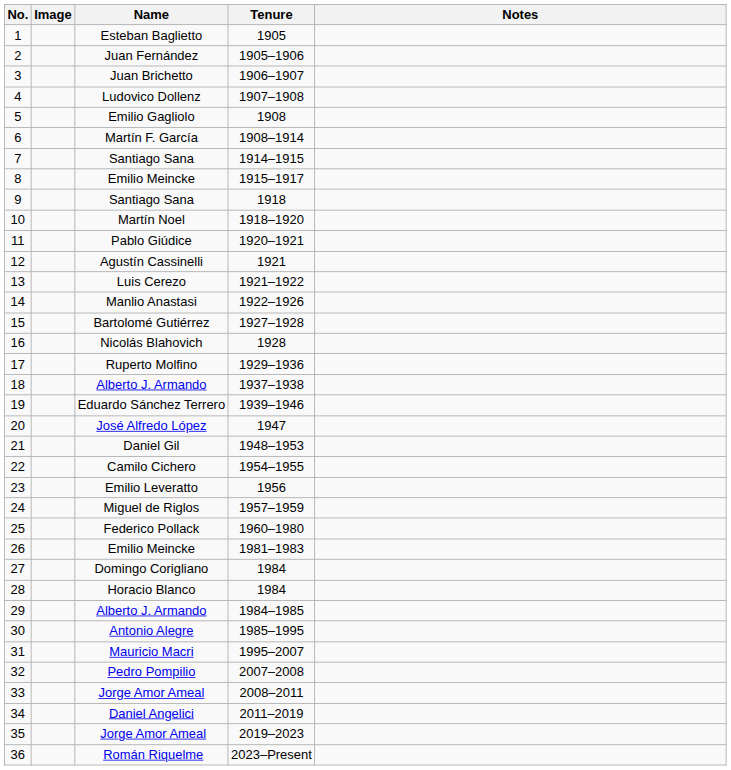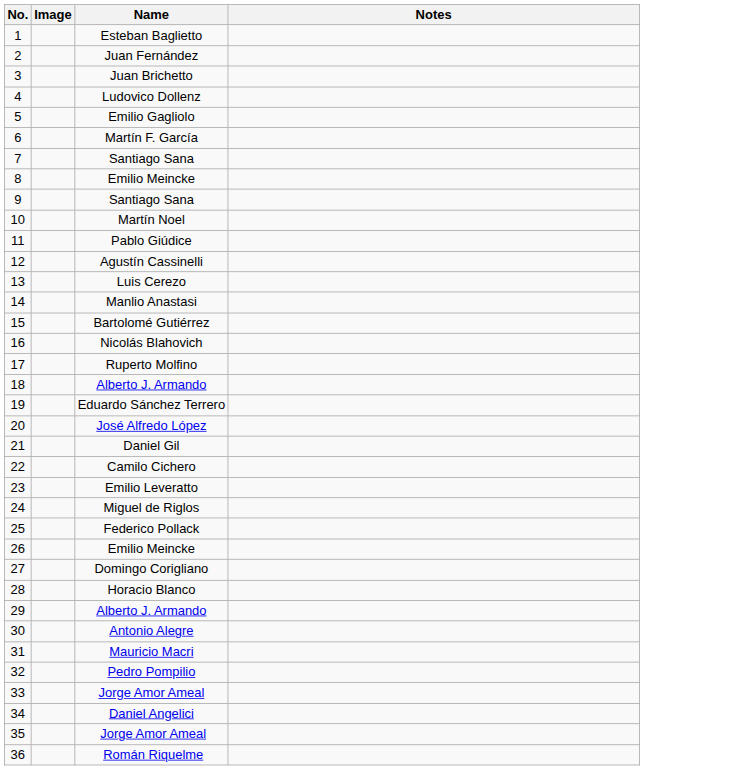- column: Tenure | 1905 | 1905–1906 | 1906–1907 | 1907–1908 | 1908 | 1908–1914 | 1914–1915 | 1915–1917 | 1918 | 1918–1920 | 1920–1921 | 1921 | 1921–1922 | 1922–1926 | 1927–1928 | 1928 | 1929–1936 | 1937–1938 | 1939–1946 | 1947 | 1948–1953 | 1954–1955 | 1956 | 1957–1959 | 1960–1980 | 1981–1983 | 1984 | 1984 | 1984–1985 | 1985–1995 | 1995–2007 | 2007–2008 | 2008–2011 | 2011–2019 | 2019–2023 | 2023–Present
